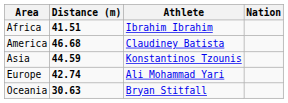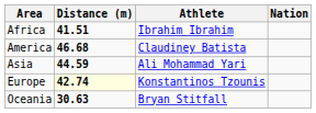Asia | Athlete: Konstantinos Tzounis -> Ali Mohammad Yari
Europe | Distance (m): no background -> lightyellow background
Europe | Athlete: Ali Mohammad Yari -> Konstantinos Tzounis
